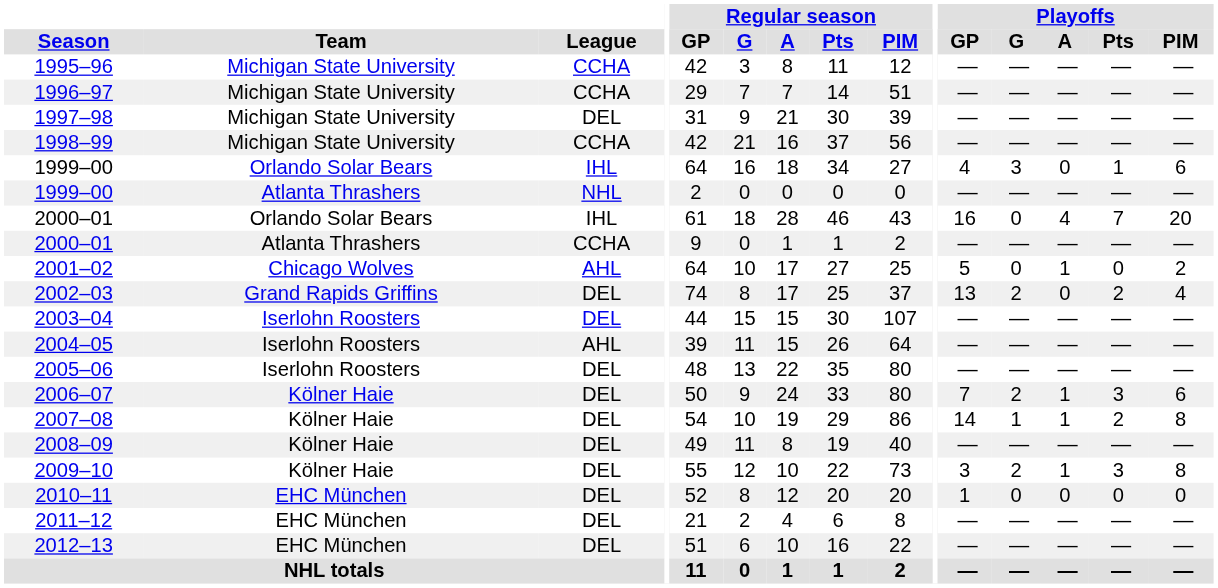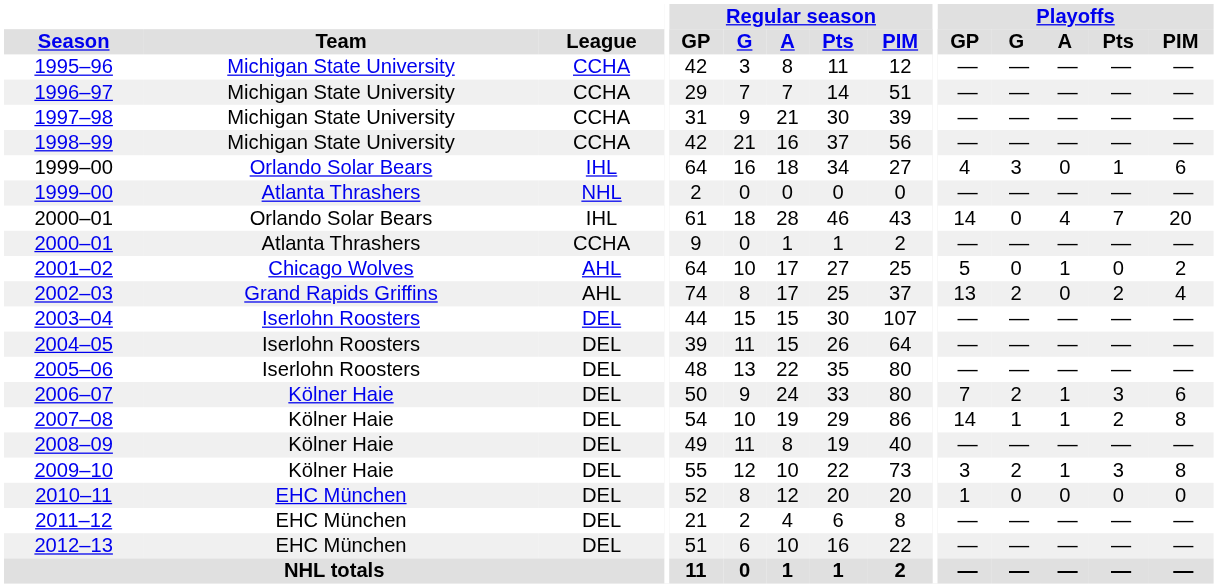1997–98 | League: DEL -> CCHA
2000–01 / Orlando Solar Bears | Playoffs / GP: 16 -> 14
2002–03 | League: DEL -> AHL
2004–05 | League: AHL -> DEL
